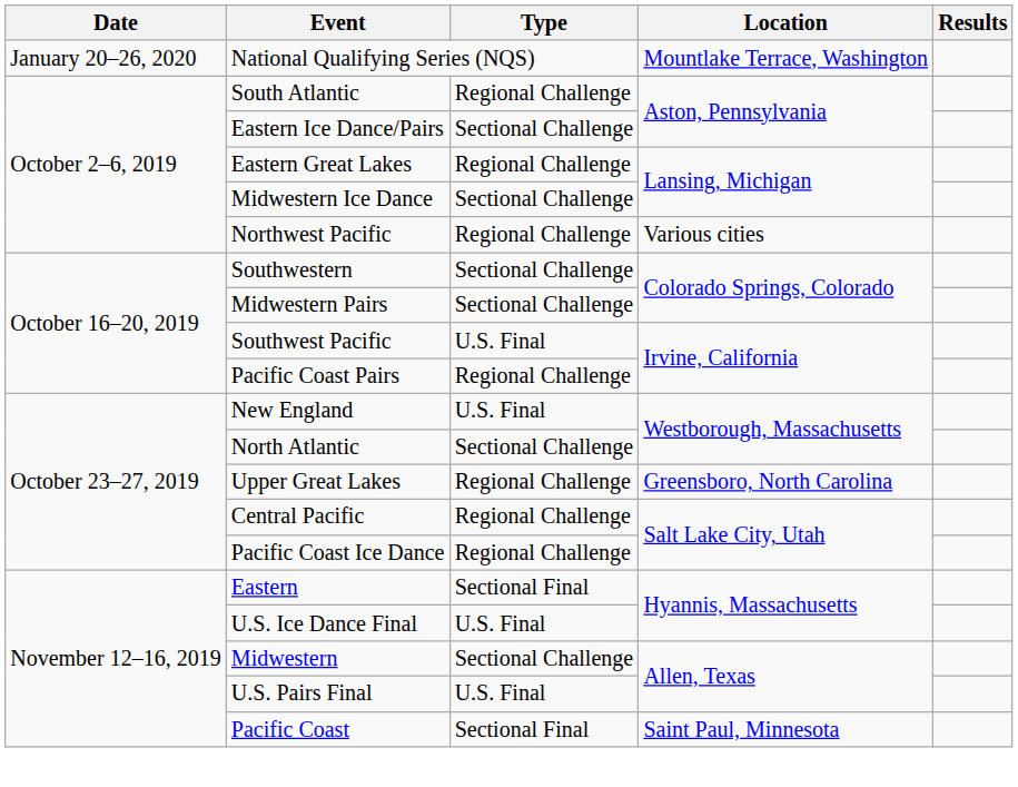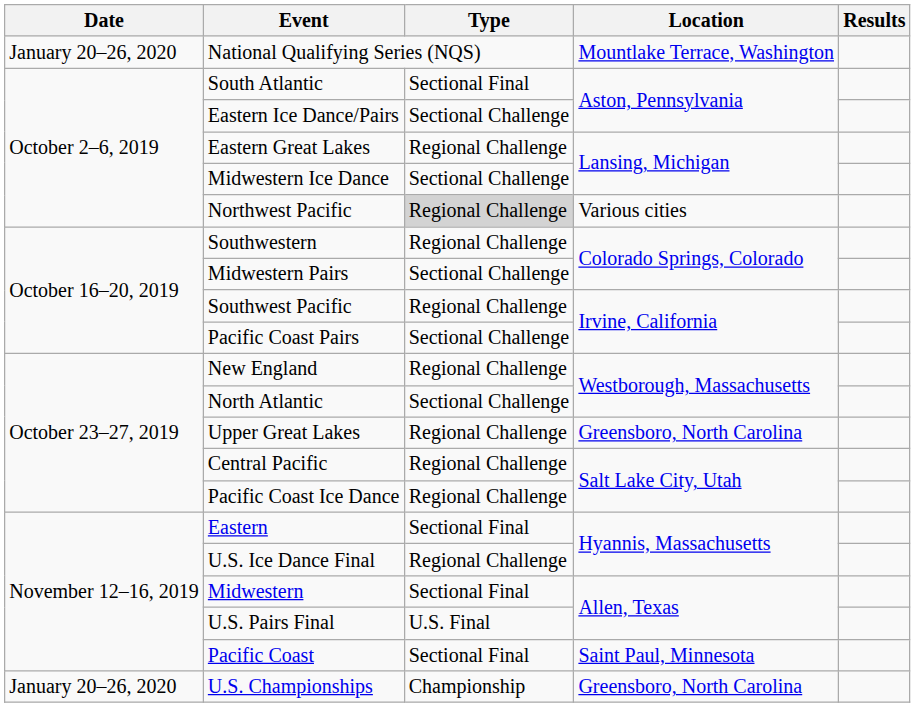South Atlantic | Type: Regional Challenge -> Sectional Final
Northwest Pacific | Type: no background -> lightgrey background
Southwestern | Type: Sectional Challenge -> Regional Challenge
Southwest Pacific | Type: U.S. Final -> Regional Challenge
Pacific Coast Pairs | Type: Regional Challenge -> Sectional Challenge
New England | Type: U.S. Final -> Regional Challenge
U.S. Ice Dance Final | Type: U.S. Final -> Regional Challenge
Midwestern | Type: Sectional Challenge -> Sectional Final
+ row: January 20–26, 2020 | U.S. Championships | Championship | Greensboro, North Carolina
